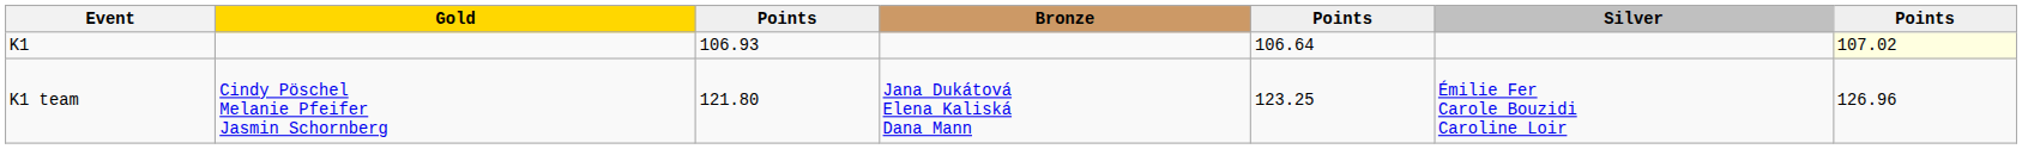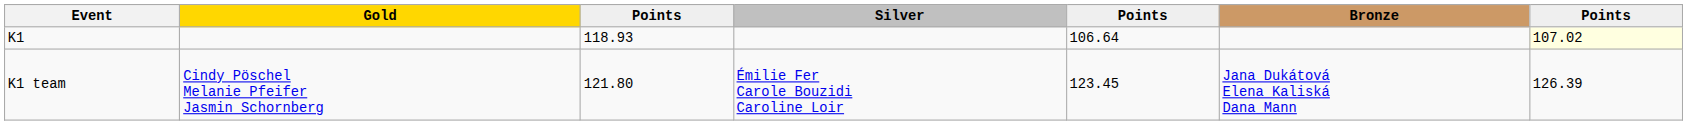columns swapped: Silver <-> Bronze
K1 | column 3: 106.93 -> 118.93
K1 team | column 5: 123.25 -> 123.45
K1 team | column 7: 126.96 -> 126.39
